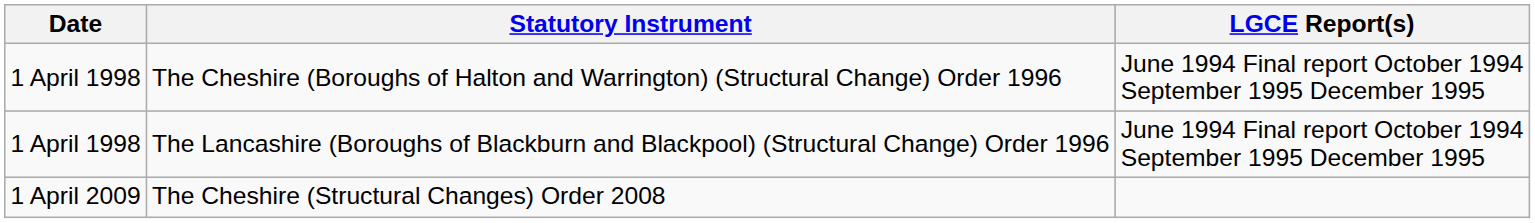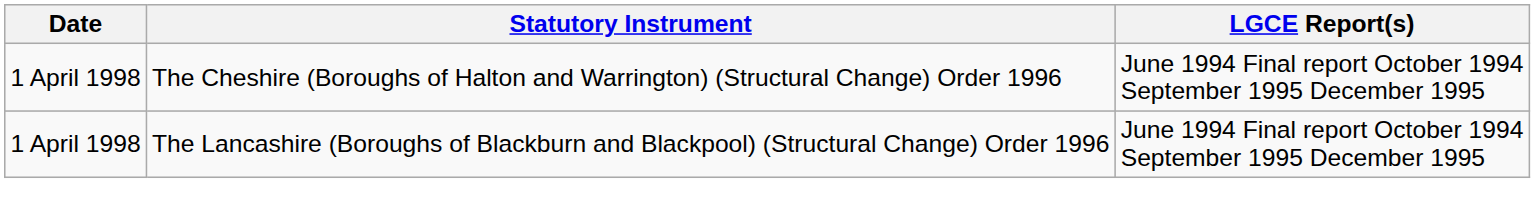- row: 1 April 2009 | The Cheshire (Structural Changes) Order 2008
